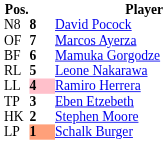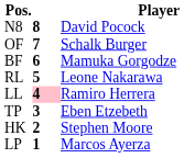OF | Player: Marcos Ayerza -> Schalk Burger
LP | column 2: lightsalmon background -> no background
LP | Player: Schalk Burger -> Marcos Ayerza
